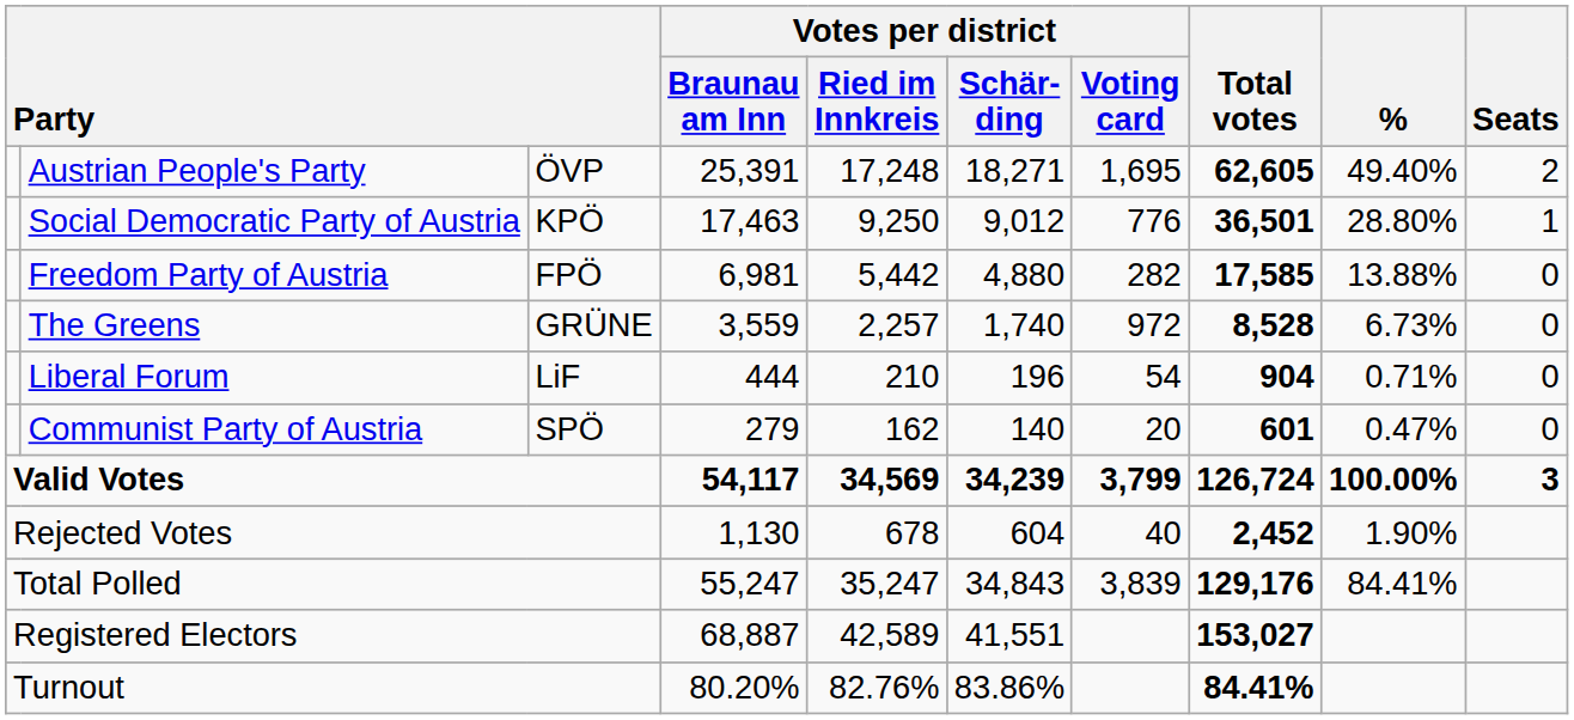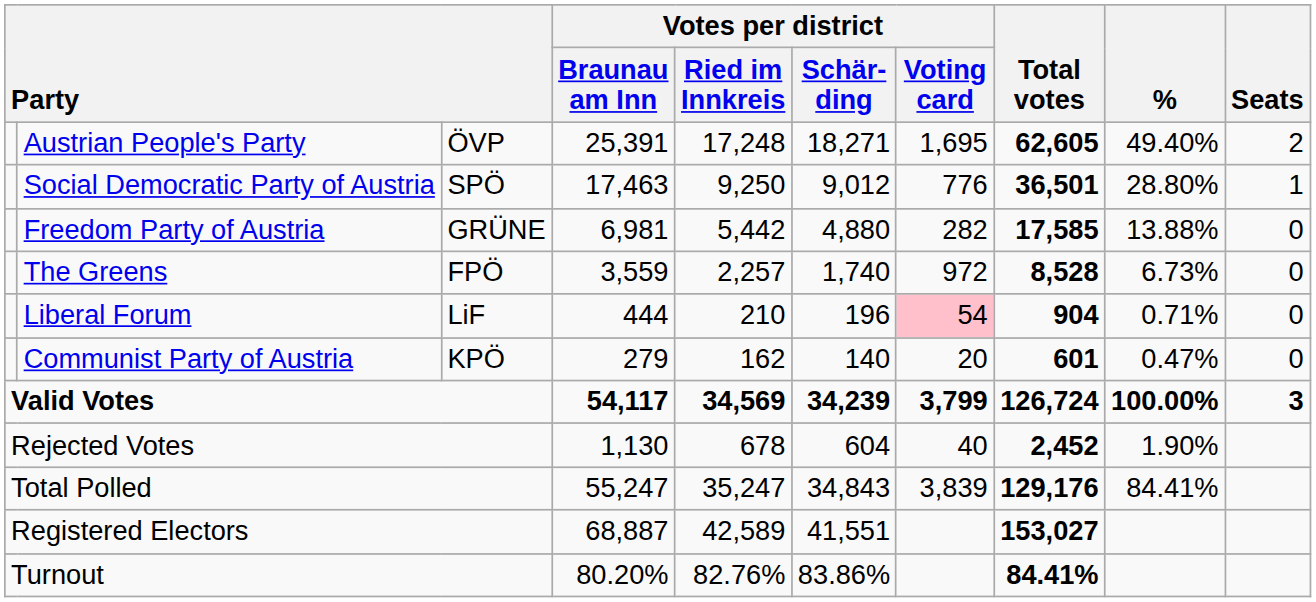Social Democratic Party of Austria | column 3: KPÖ -> SPÖ
Freedom Party of Austria | column 3: FPÖ -> GRÜNE
The Greens | column 3: GRÜNE -> FPÖ
Liberal Forum | Votes per district / Voting card: no background -> pink background
Communist Party of Austria | column 3: SPÖ -> KPÖ
